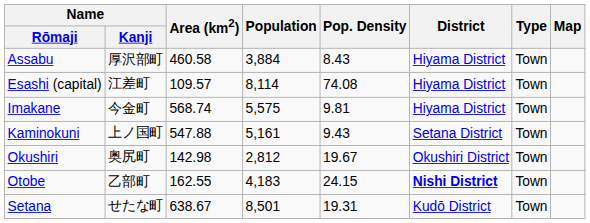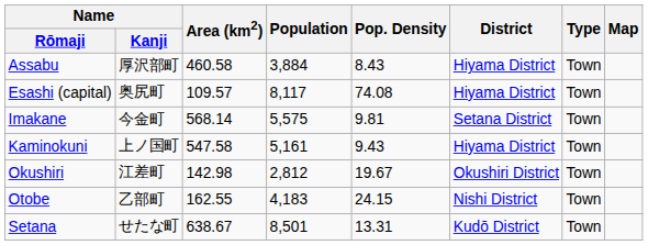Esashi (capital) | Name / Kanji: 江差町 -> 奥尻町
Esashi (capital) | Population: 8,114 -> 8,117
Imakane | Area (km2): 568.74 -> 568.14
Imakane | District: Hiyama District -> Setana District
Kaminokuni | Area (km2): 547.88 -> 547.58
Kaminokuni | District: Setana District -> Hiyama District
Okushiri | Name / Kanji: 奥尻町 -> 江差町
Otobe | District: bold -> normal
Setana | Pop. Density: 19.31 -> 13.31
